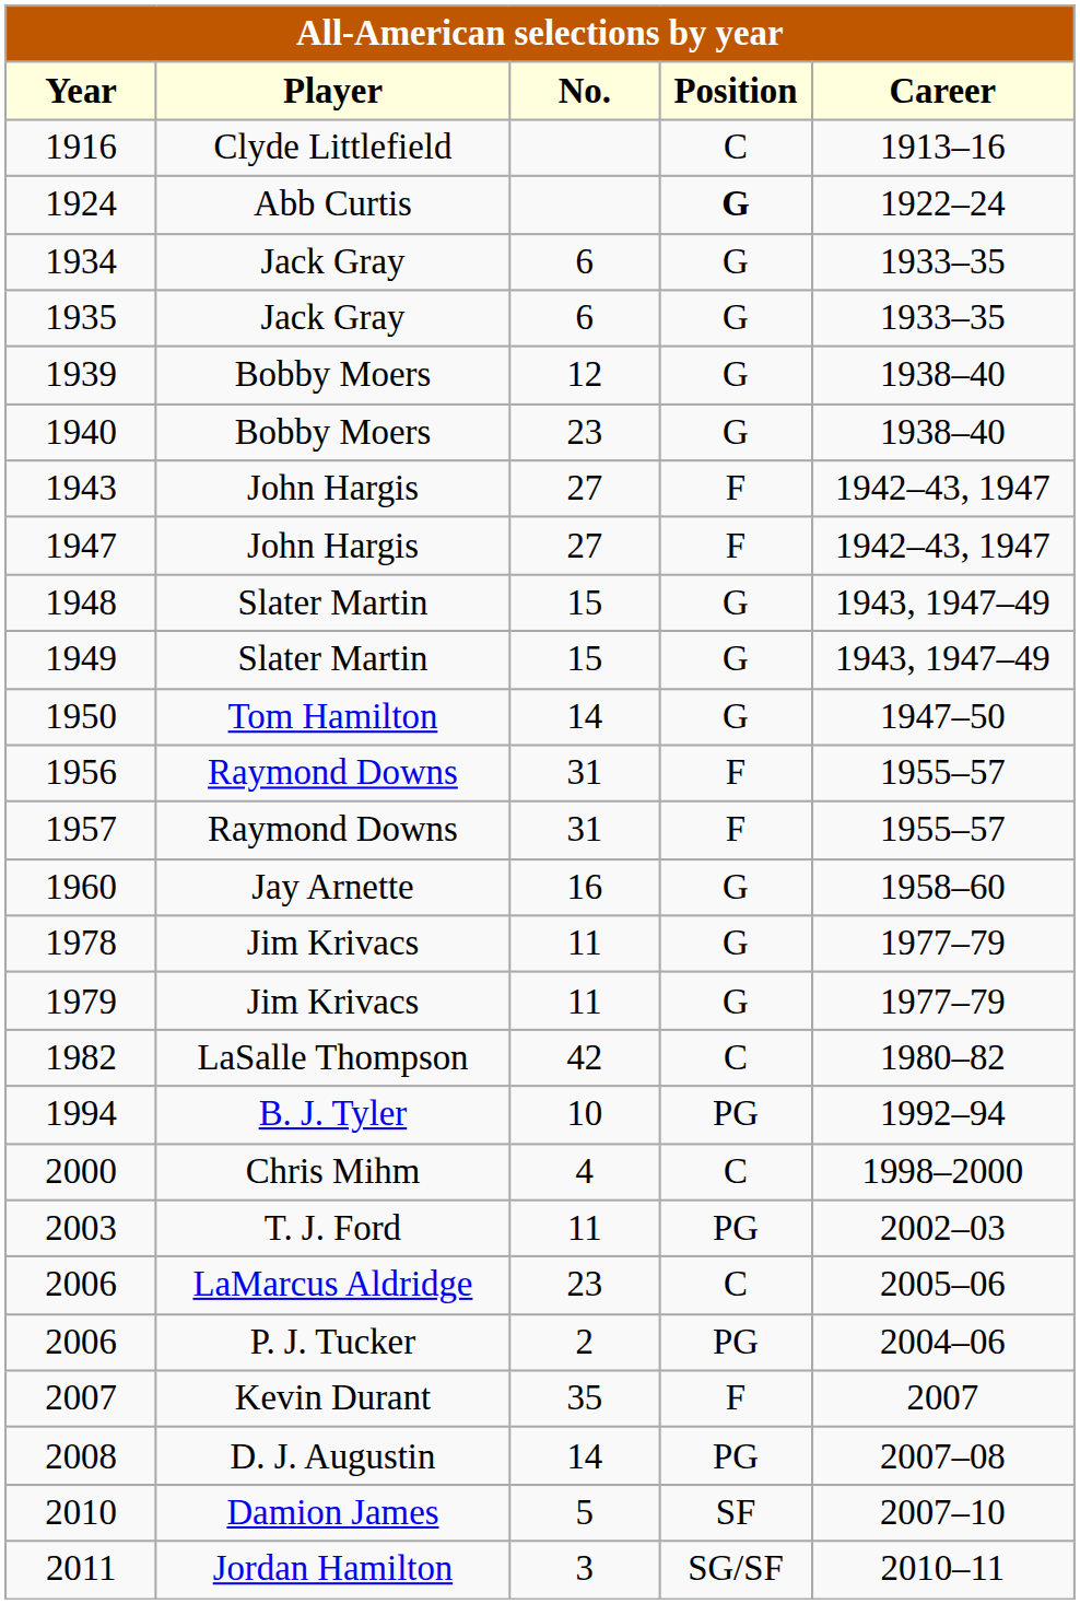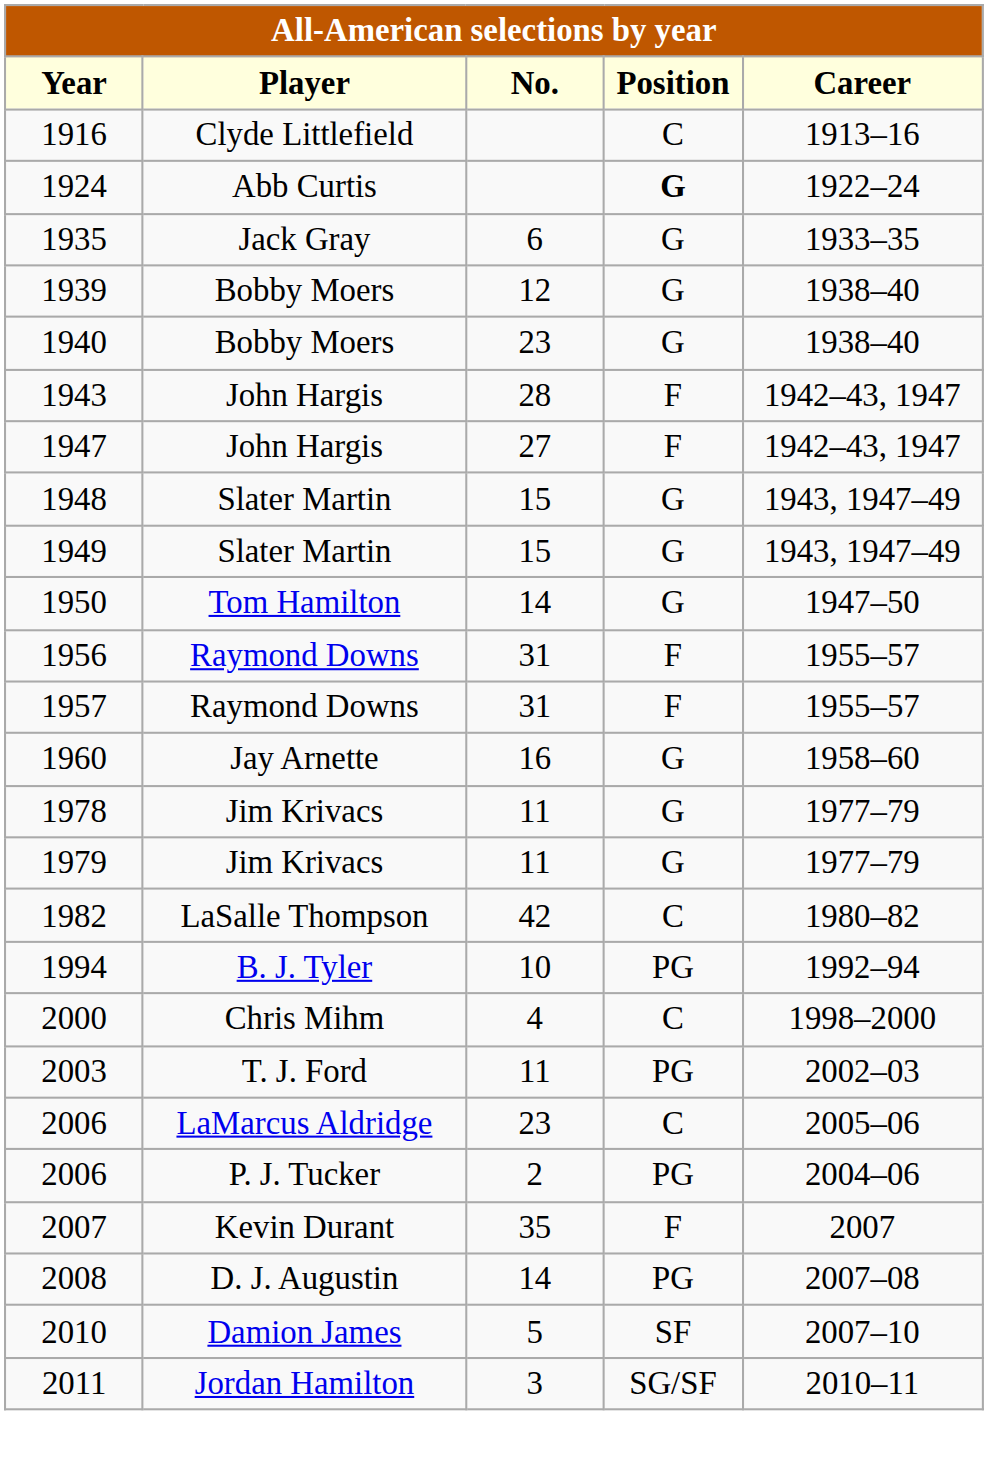- row: 1934 | Jack Gray | 6 | G | 1933–35
1943 | No.: 27 -> 28
